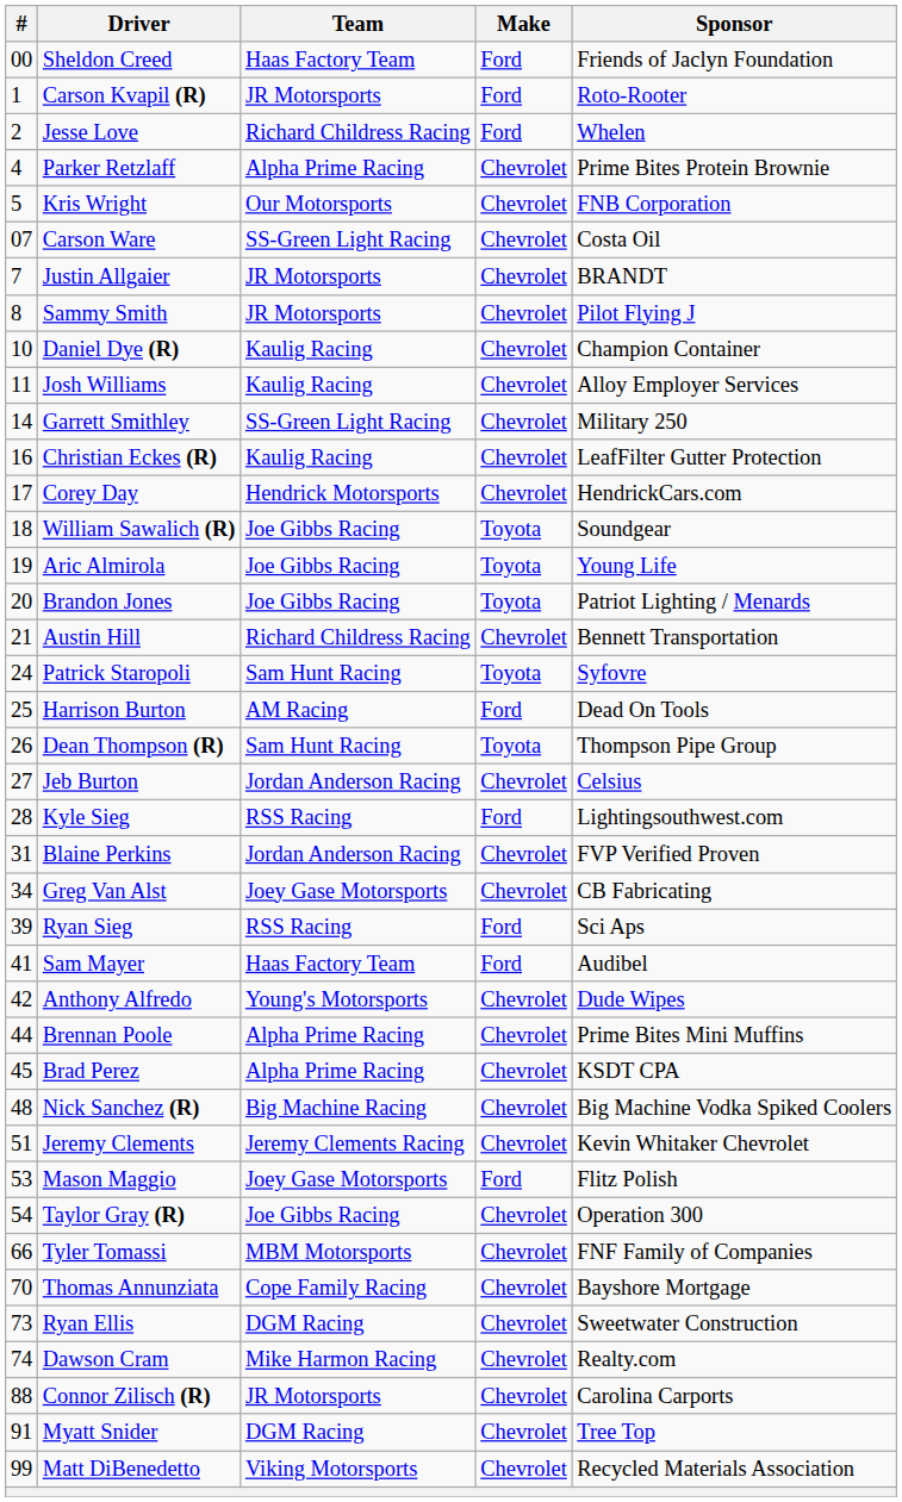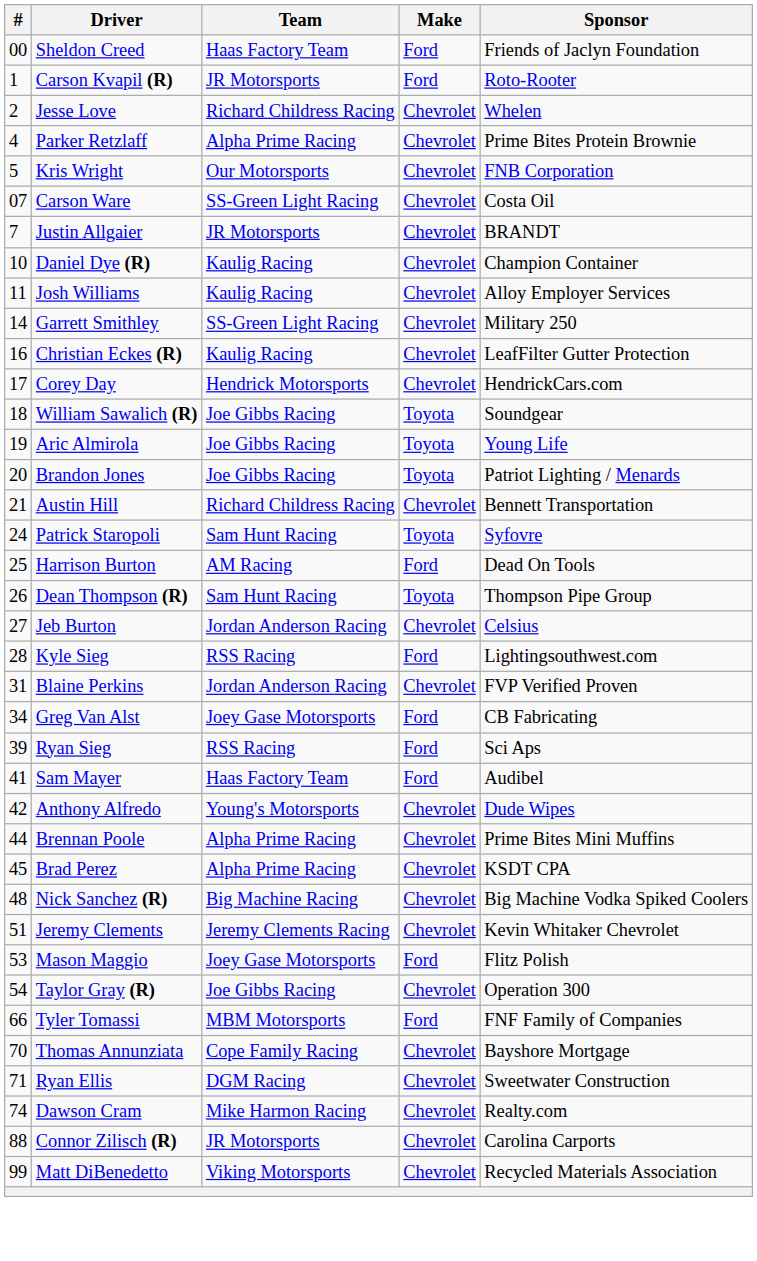Jesse Love | Make: Ford -> Chevrolet
- row: 8 | Sammy Smith | JR Motorsports | Chevrolet | Pilot Flying J
Greg Van Alst | Make: Chevrolet -> Ford
Tyler Tomassi | Make: Chevrolet -> Ford
Ryan Ellis | #: 73 -> 71
- row: 91 | Myatt Snider | DGM Racing | Chevrolet | Tree Top
